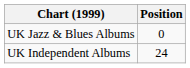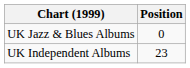UK Independent Albums | Position: 24 -> 23
